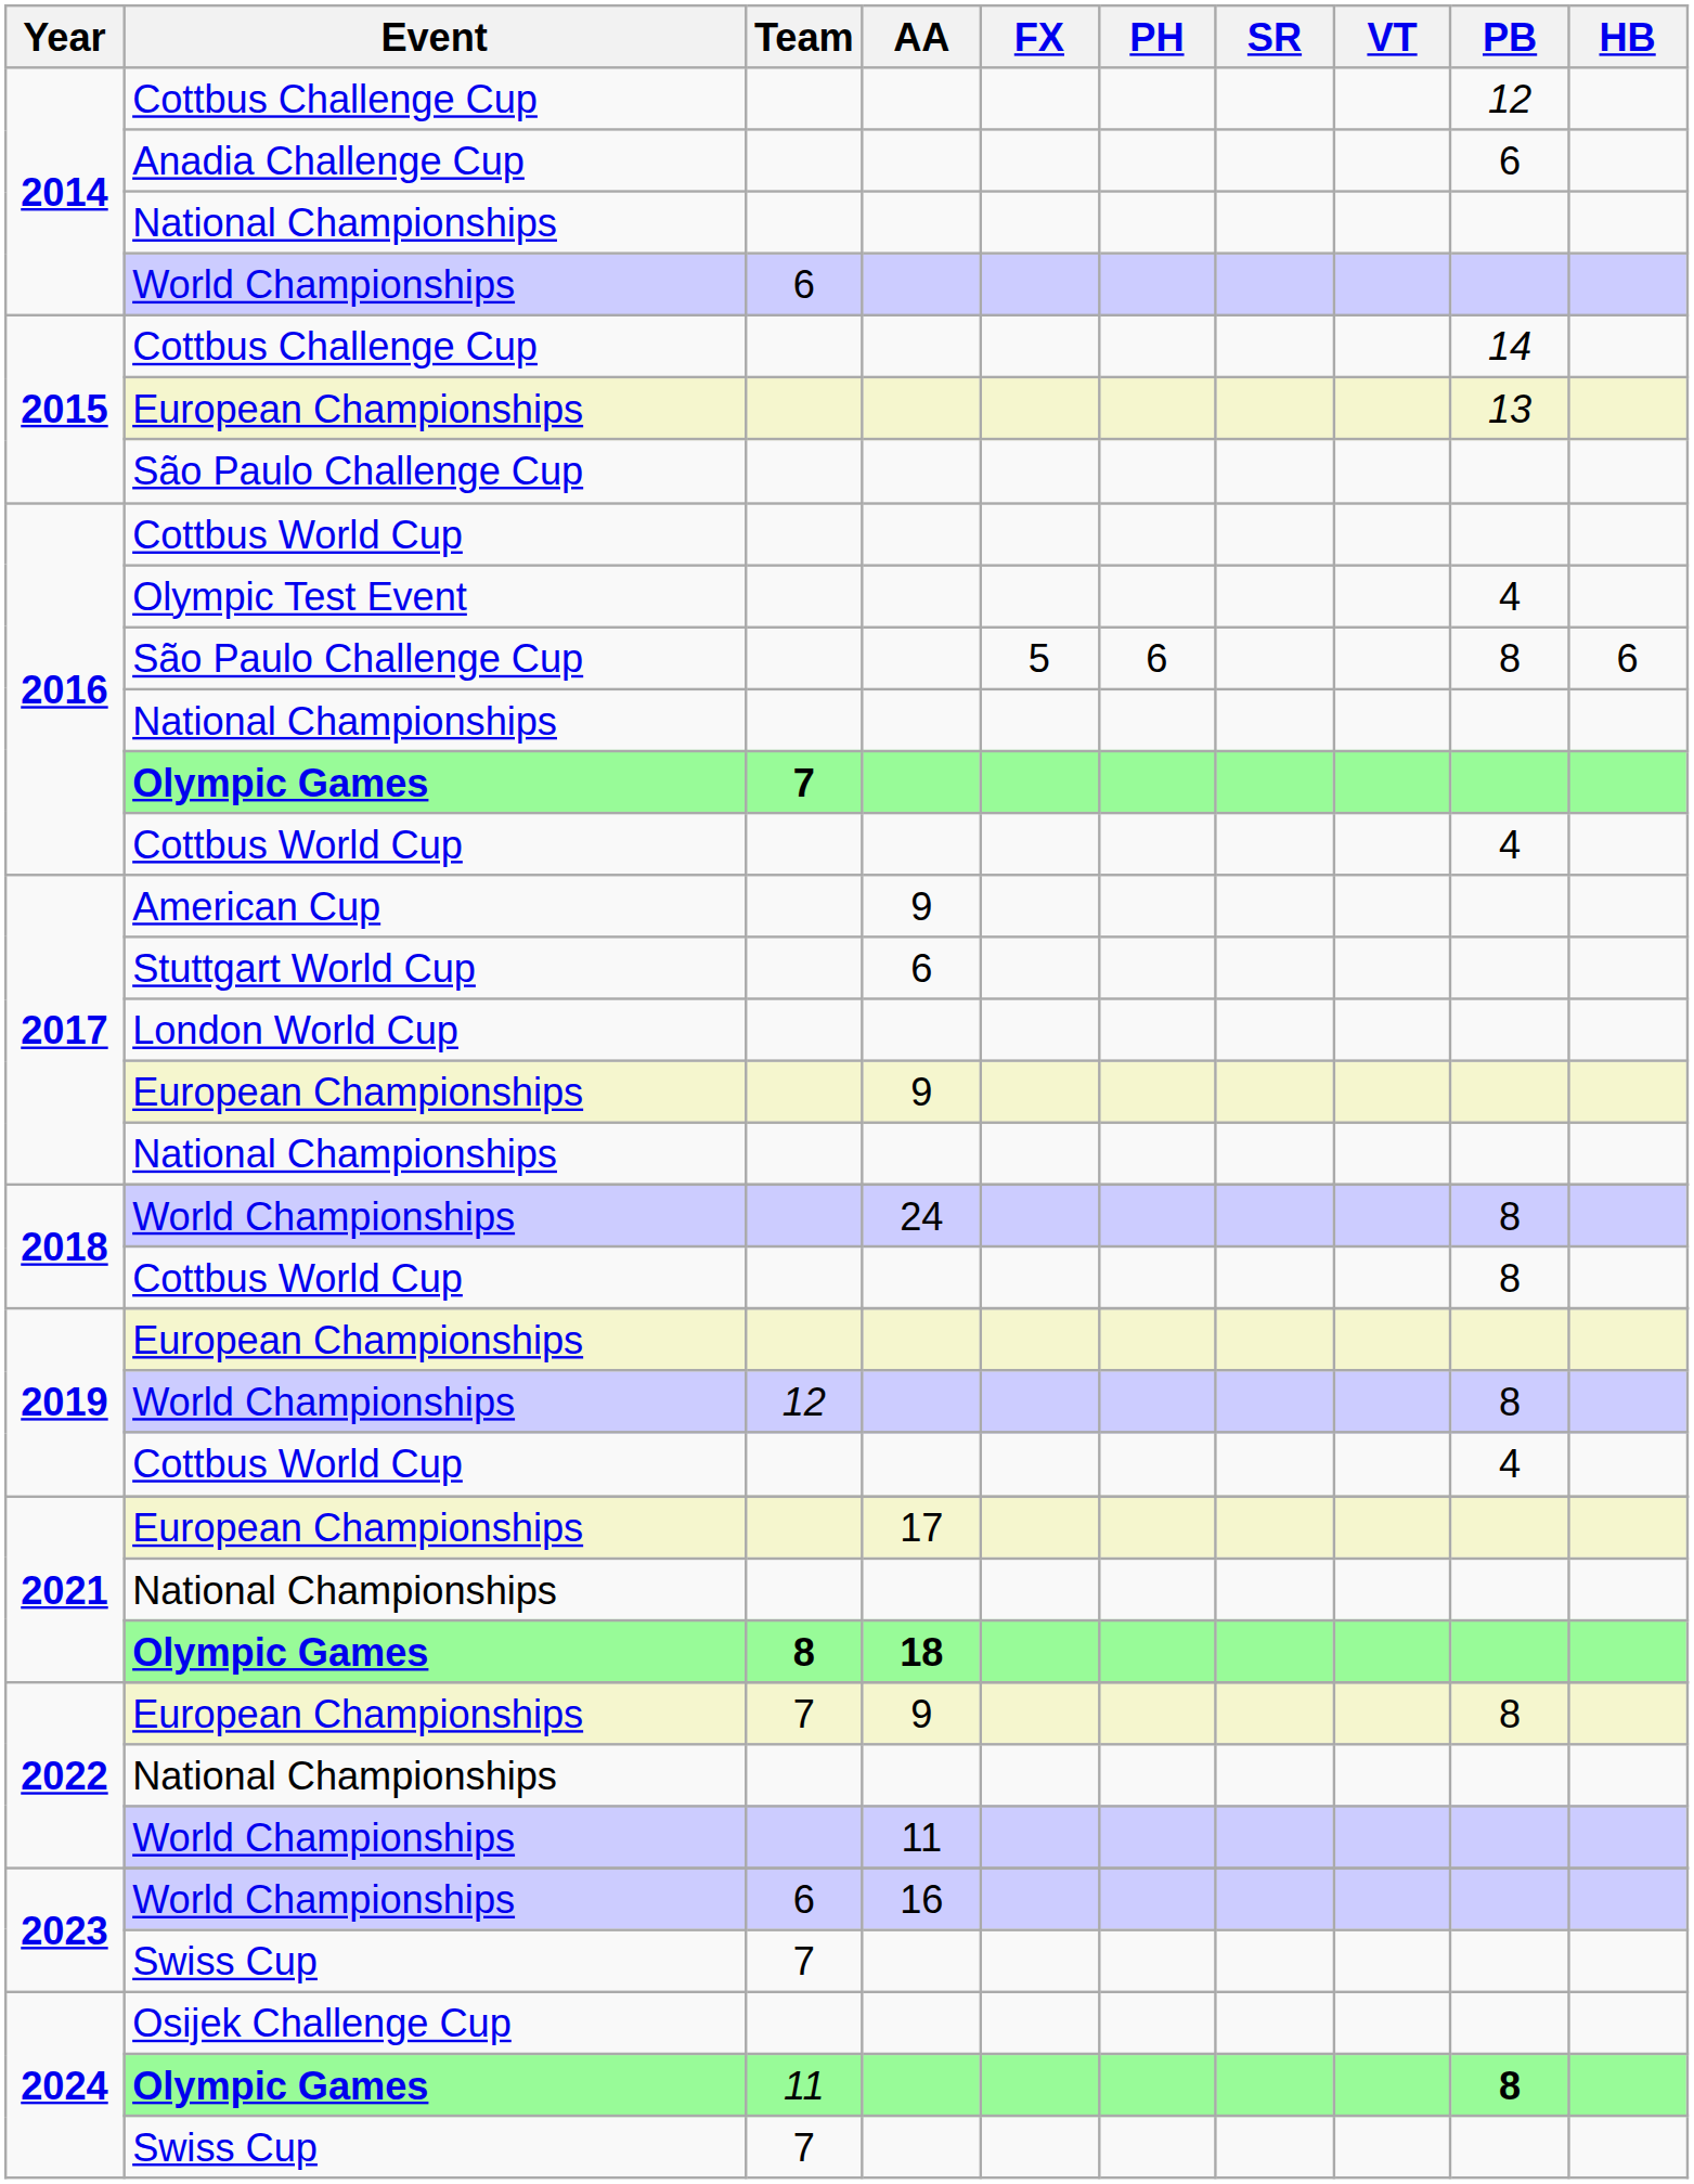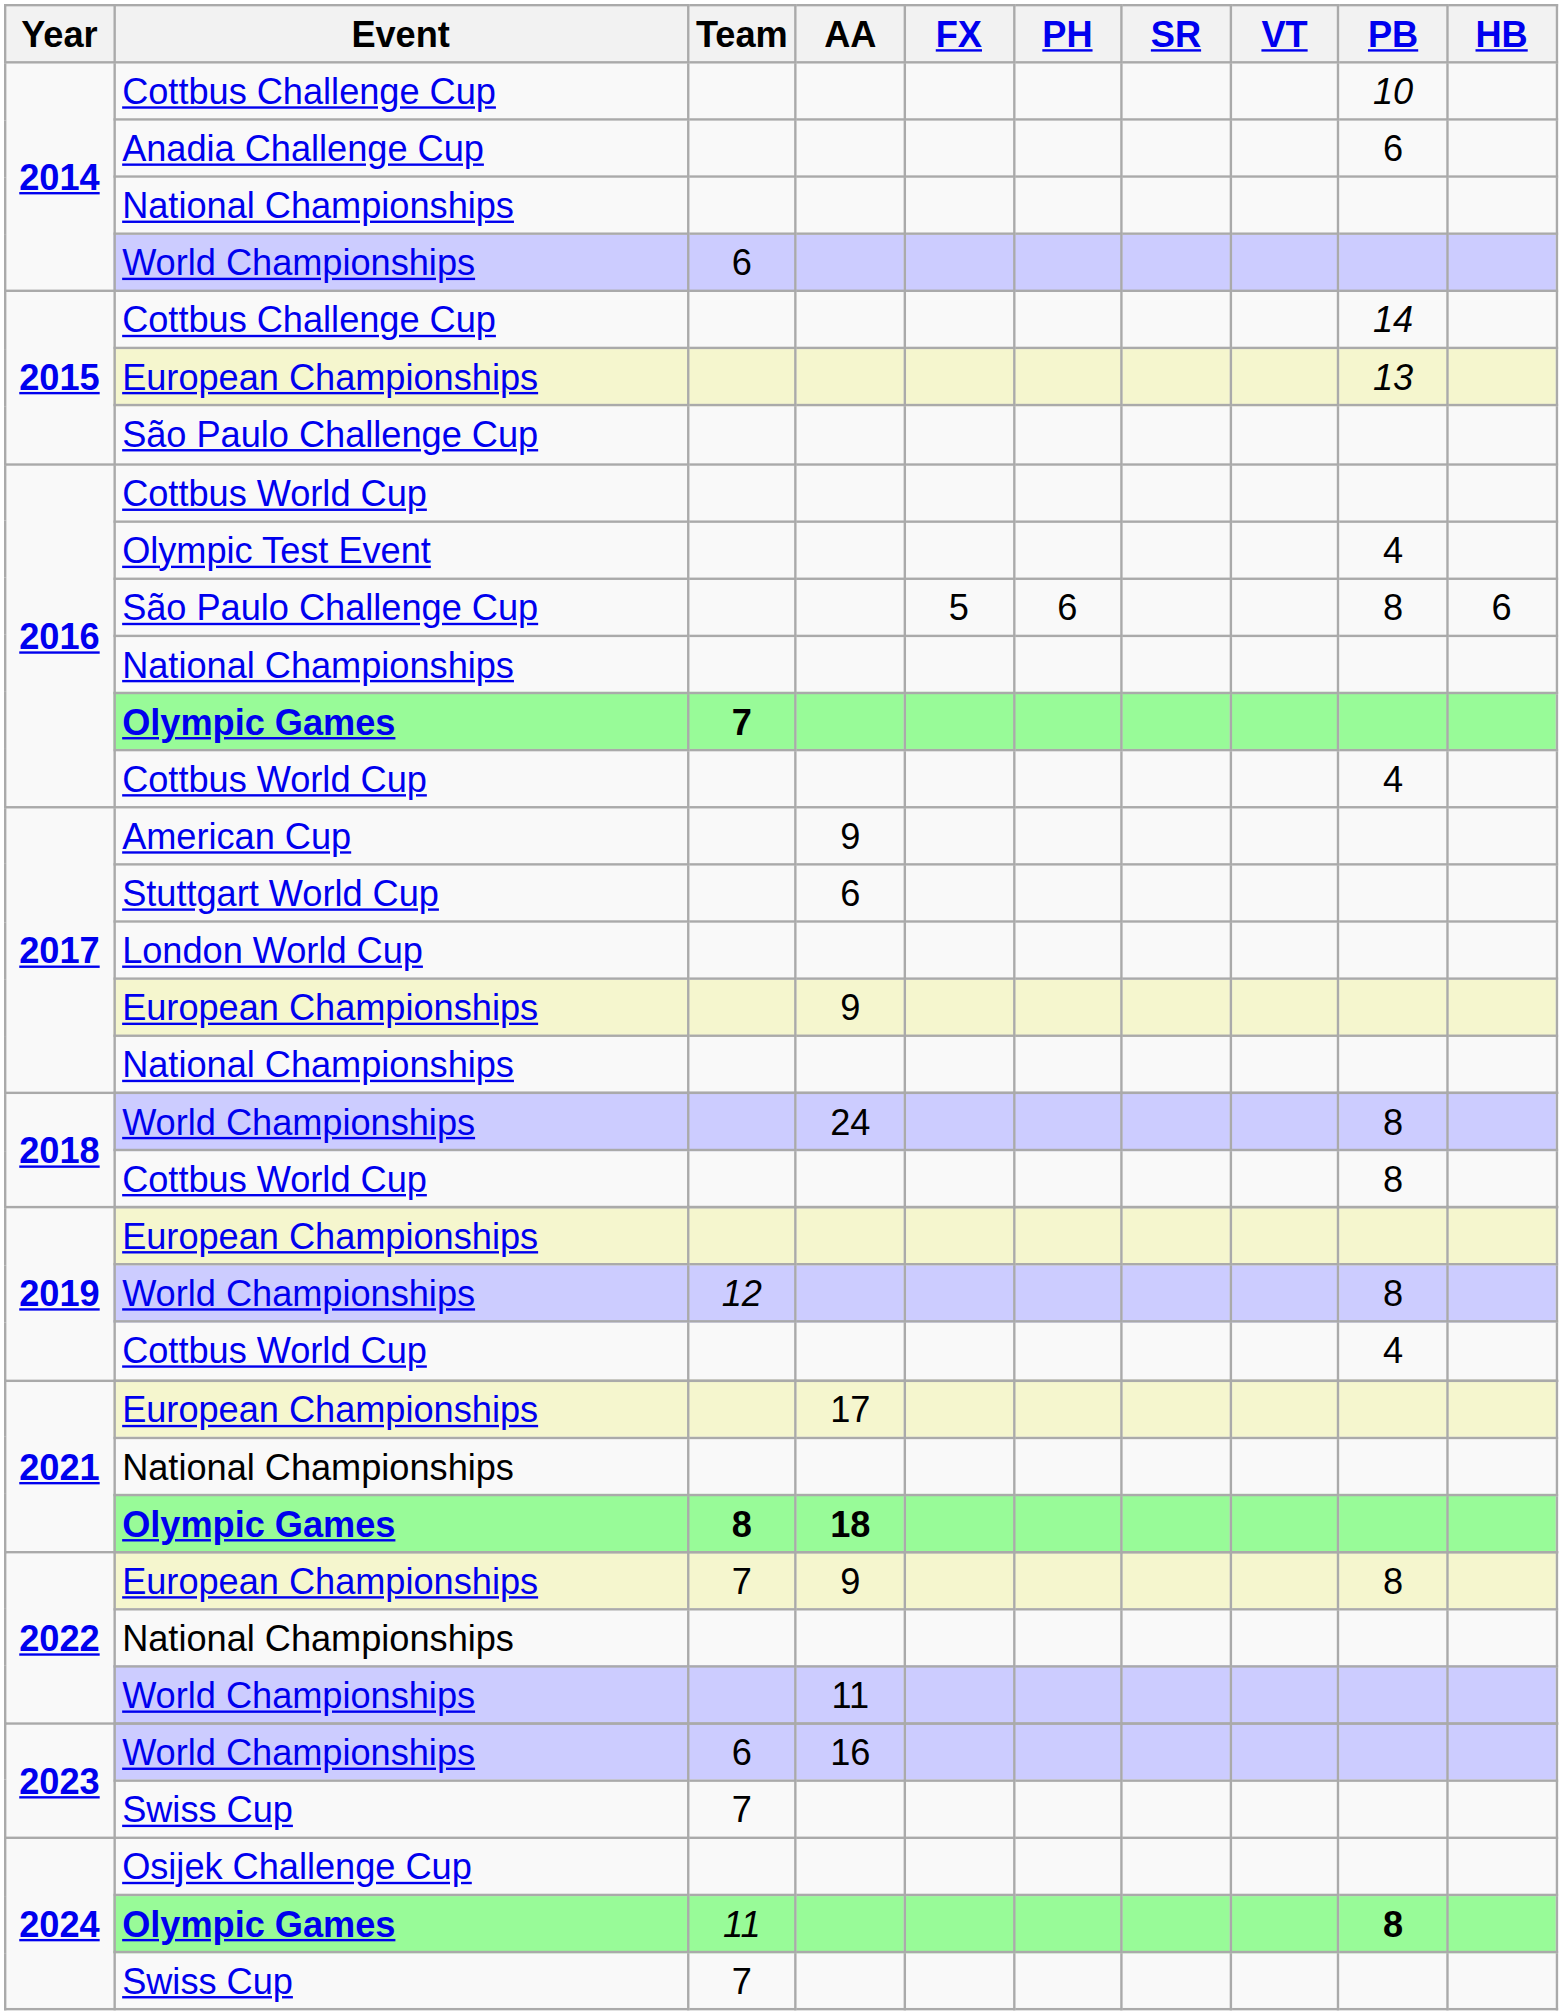2014 / Cottbus Challenge Cup | PB: 12 -> 10
